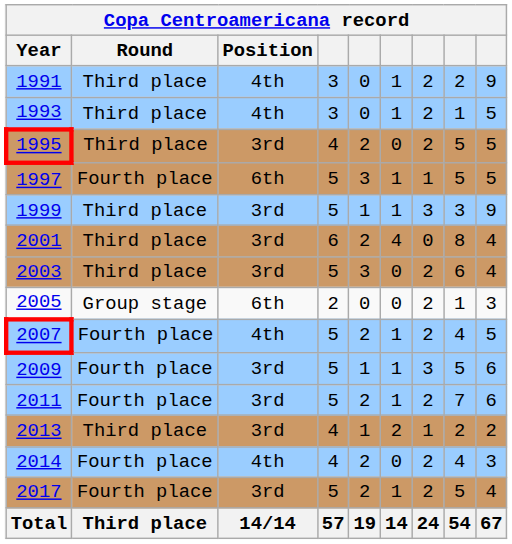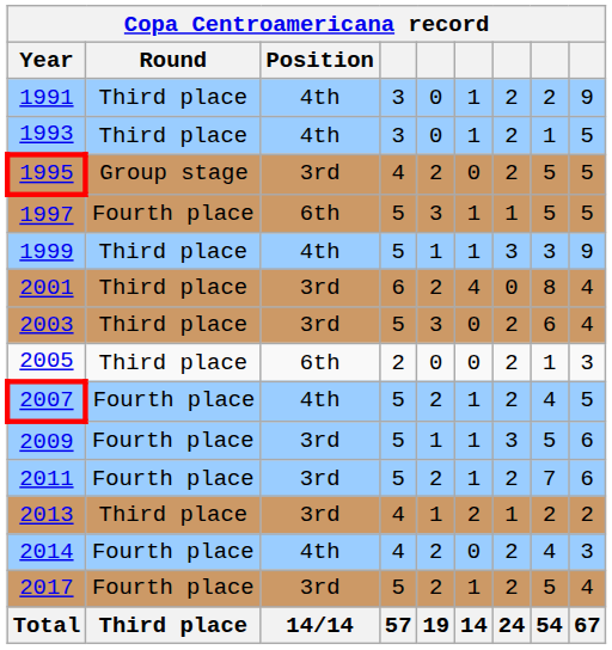1995 | Round: Third place -> Group stage
1999 | Position: 3rd -> 4th
2005 | Round: Group stage -> Third place
